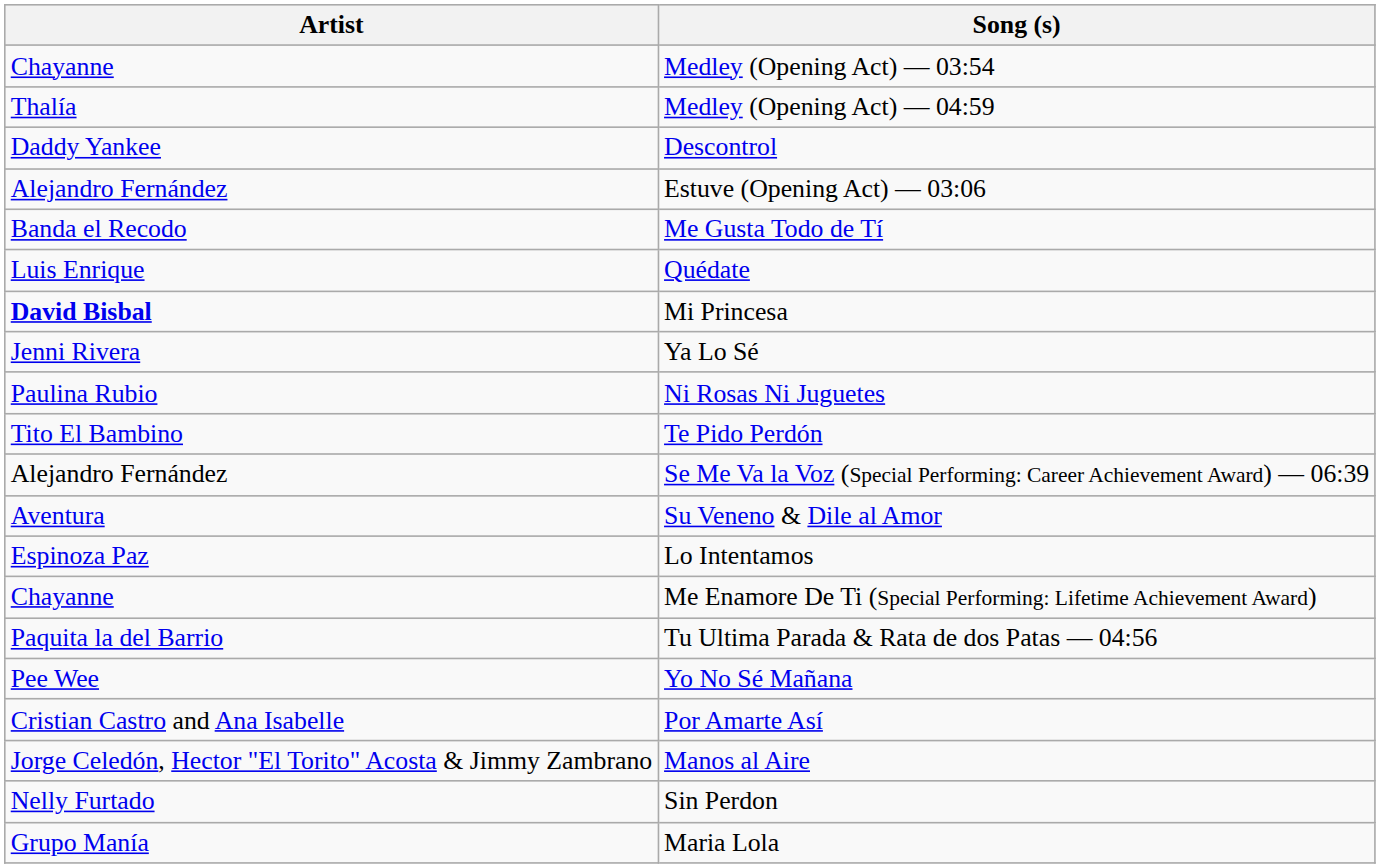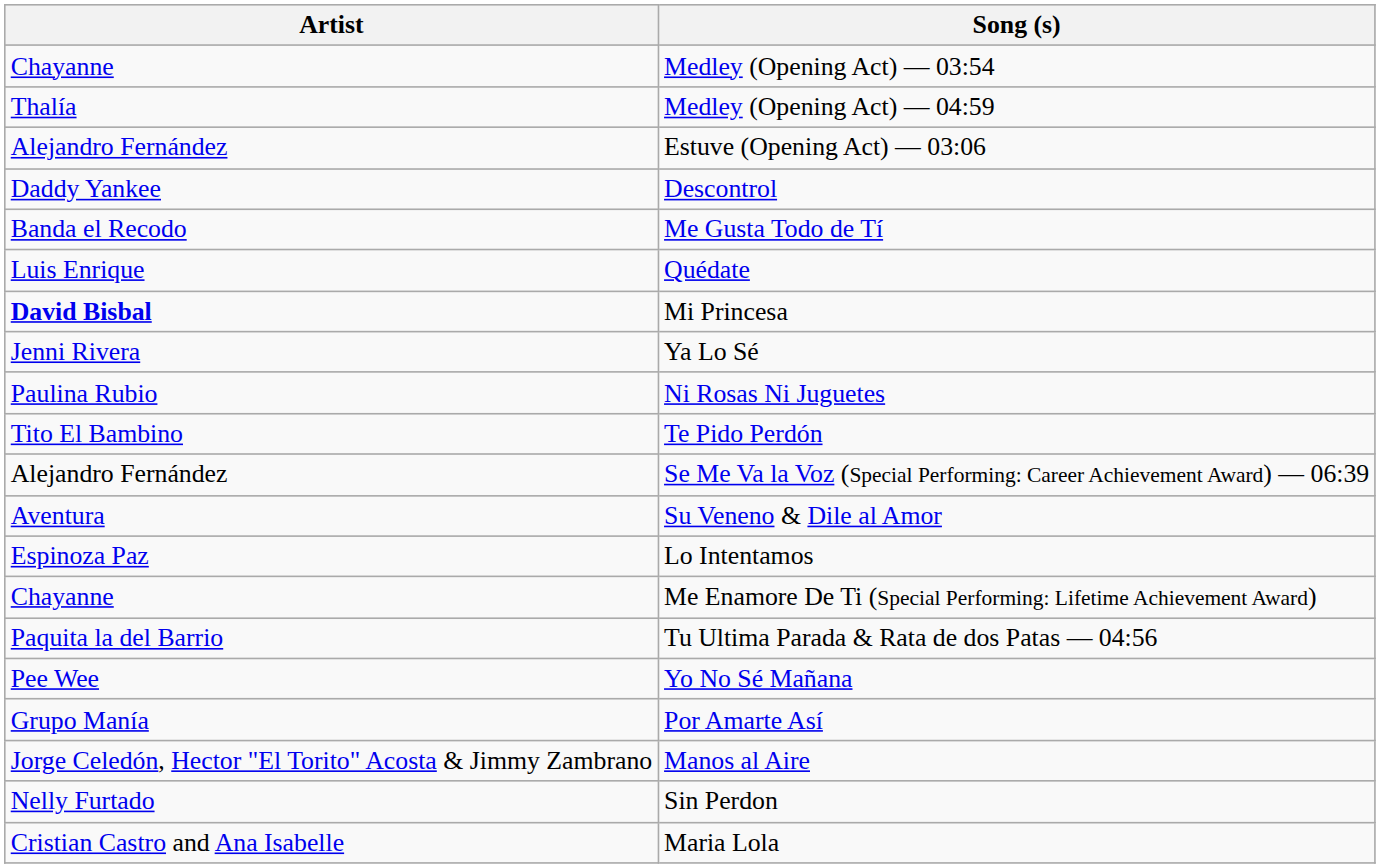rows swapped: Estuve (Opening Act) — 03:06 <-> Descontrol
Por Amarte Así | Artist: Cristian Castro and Ana Isabelle -> Grupo Manía
Maria Lola | Artist: Grupo Manía -> Cristian Castro and Ana Isabelle
